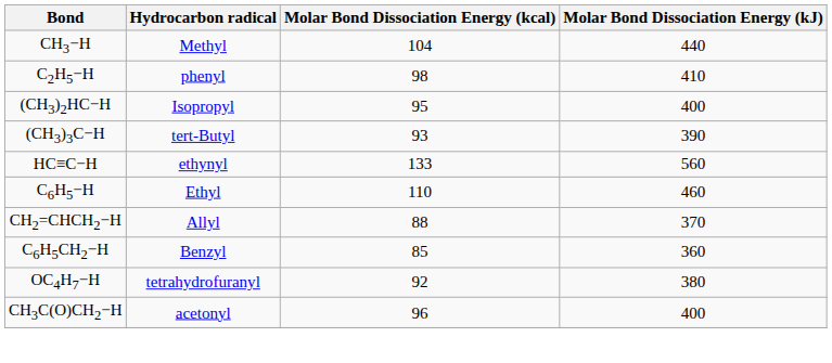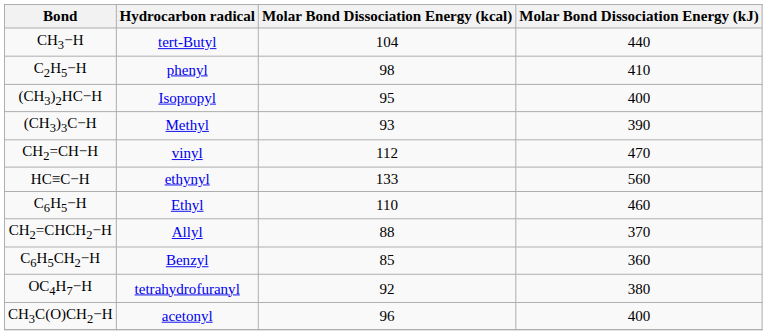CH3−H | Hydrocarbon radical: Methyl -> tert-Butyl
(CH3)3C−H | Hydrocarbon radical: tert-Butyl -> Methyl
+ row: CH2=CH−H | vinyl | 112 | 470
